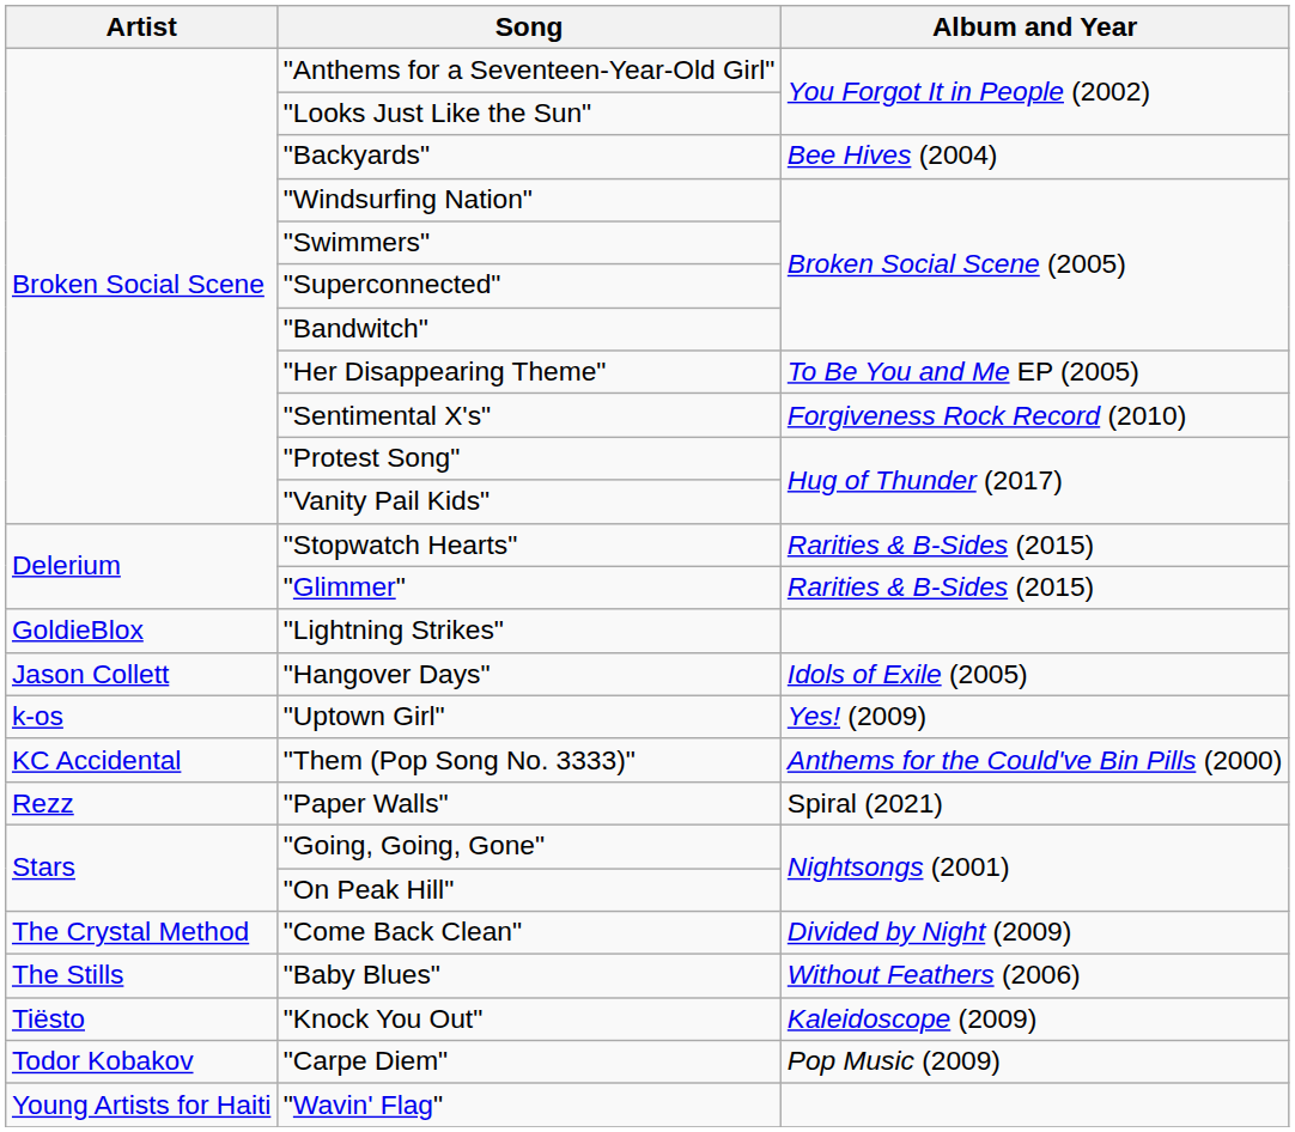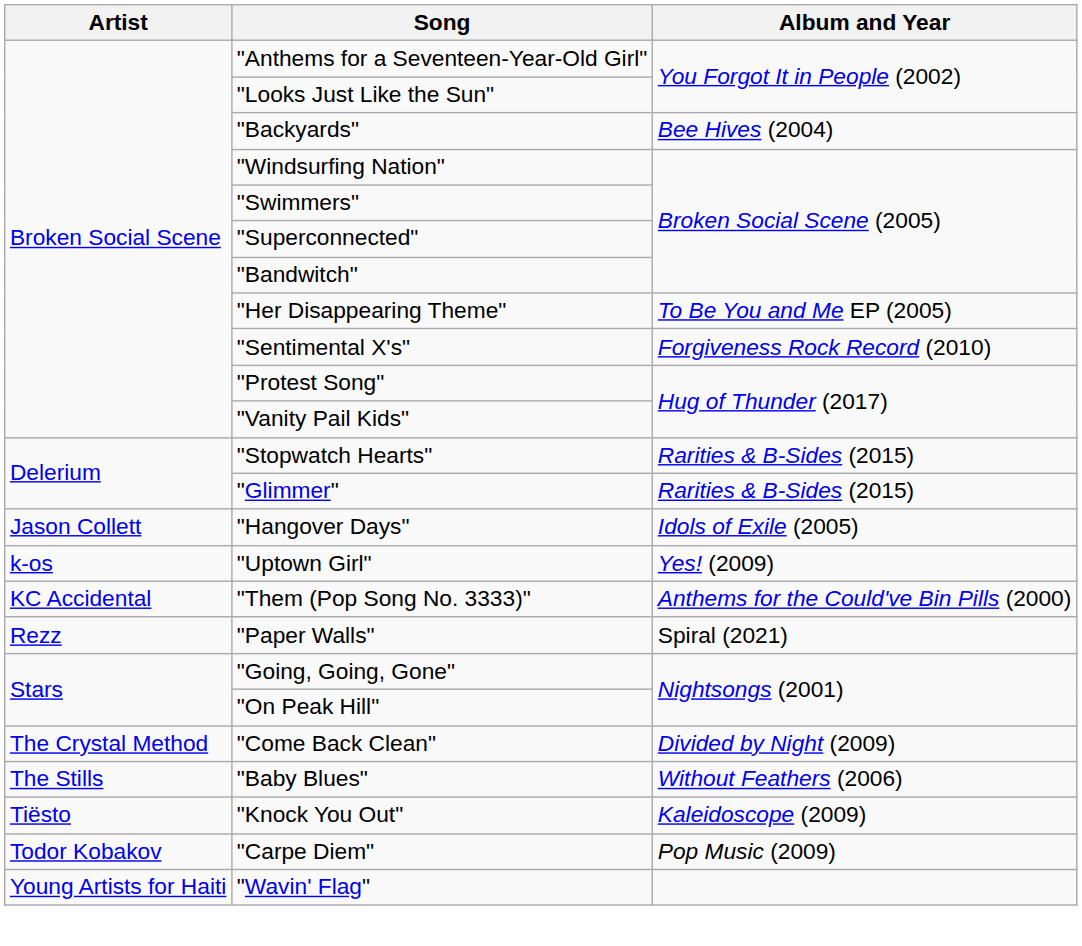- row: GoldieBlox | "Lightning Strikes"
